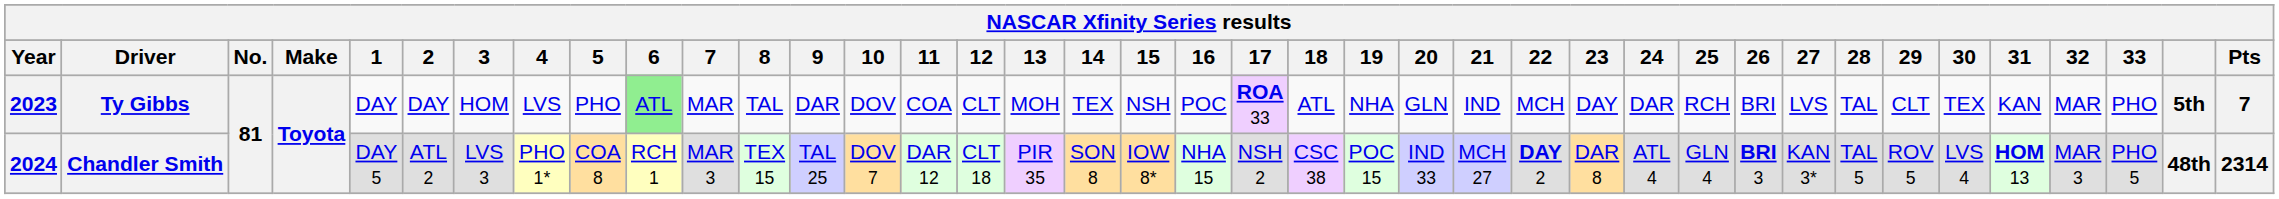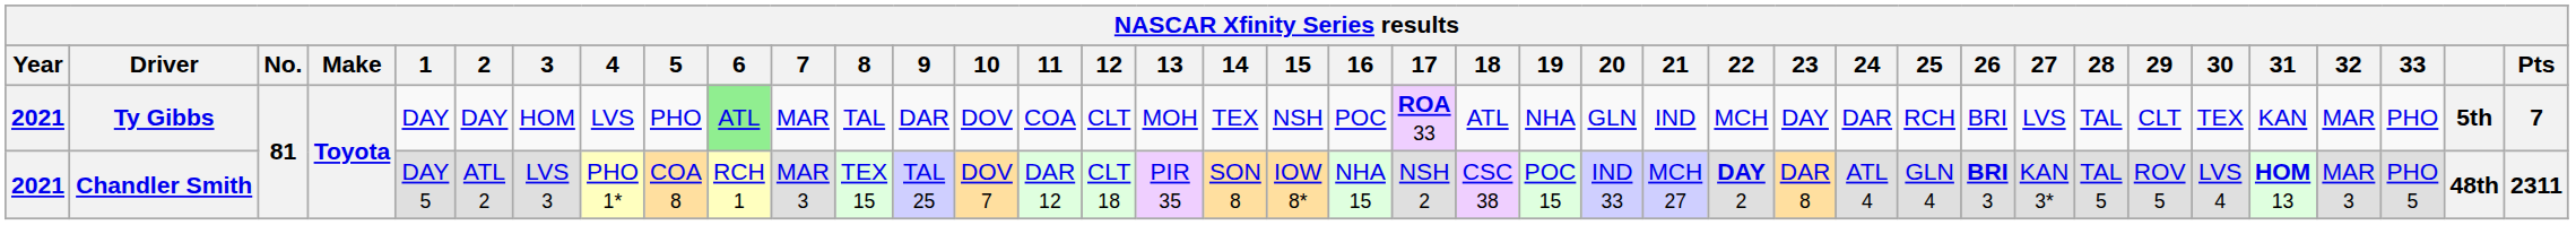Ty Gibbs | Year: 2023 -> 2021
Chandler Smith | Year: 2024 -> 2021
Chandler Smith | Pts: 2314 -> 2311
